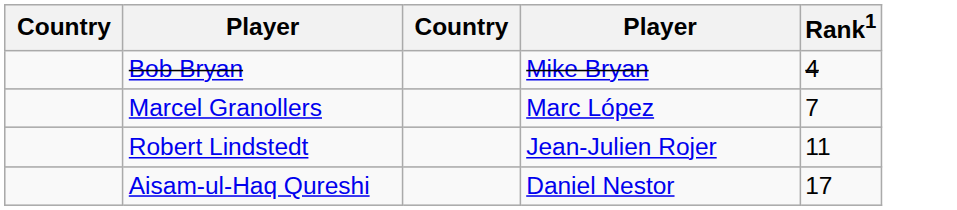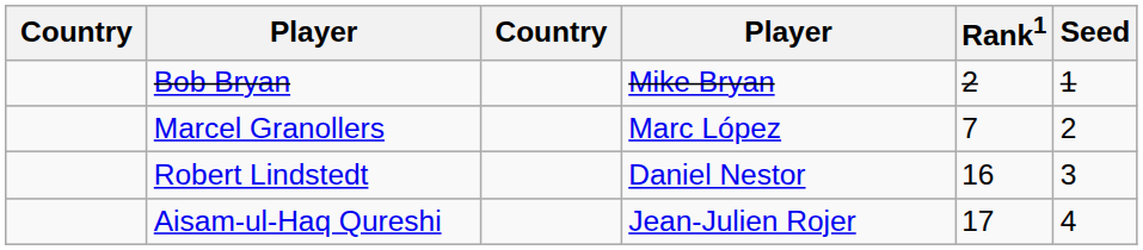+ column: Seed | 1 | 2 | 3 | 4
Bob Bryan | Rank1: 4 -> 2
Robert Lindstedt | column 4: Jean-Julien Rojer -> Daniel Nestor
Robert Lindstedt | Rank1: 11 -> 16
Aisam-ul-Haq Qureshi | column 4: Daniel Nestor -> Jean-Julien Rojer
